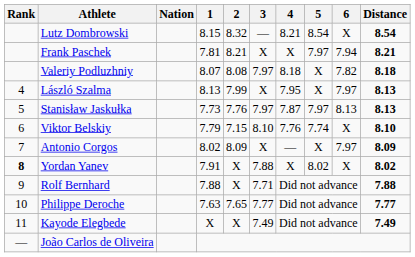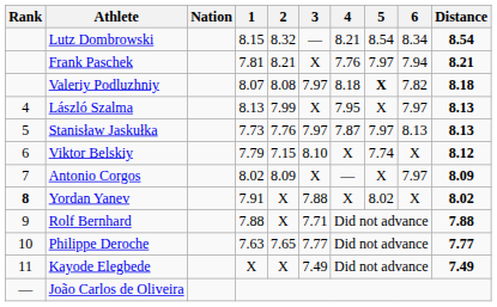Lutz Dombrowski | 6: X -> 8.34
Frank Paschek | 4: X -> 7.76
Valeriy Podluzhniy | 5: normal -> bold
Viktor Belskiy | 4: 7.76 -> X
Viktor Belskiy | Distance: 8.10 -> 8.12
